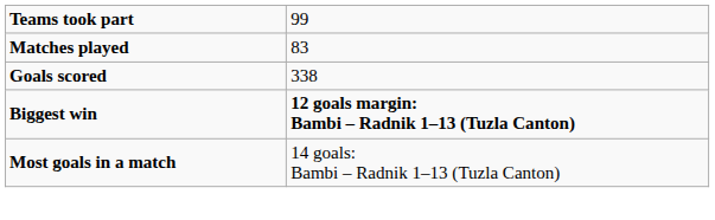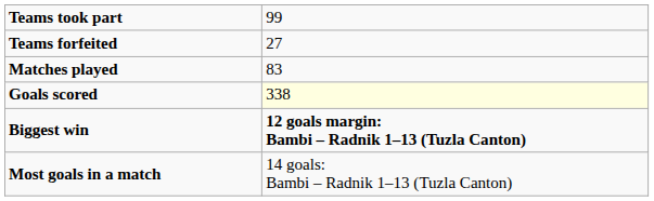+ row: Teams forfeited | 27
Goals scored | column 2: no background -> lightyellow background
